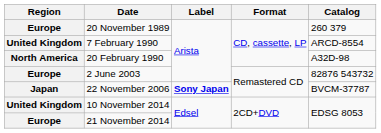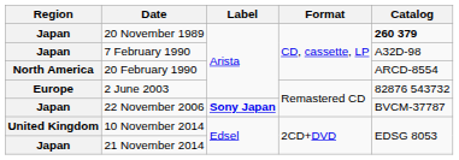20 November 1989 | Region: Europe -> Japan
20 November 1989 | Catalog: normal -> bold
7 February 1990 | Region: United Kingdom -> Japan
7 February 1990 | Catalog: ARCD-8554 -> A32D-98
20 February 1990 | Catalog: A32D-98 -> ARCD-8554
21 November 2014 | Region: Europe -> Japan
